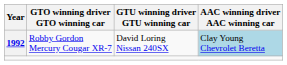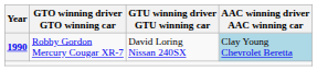Robby Gordon Mercury Cougar XR-7 | Year: 1992 -> 1990
